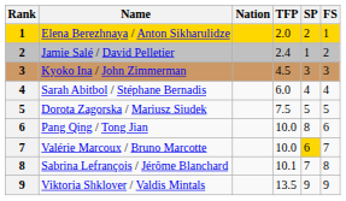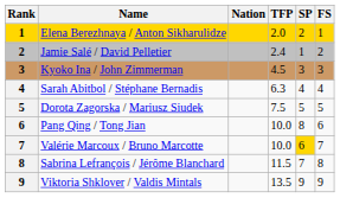Sarah Abitbol / Stéphane Bernadis | TFP: 6.0 -> 6.3
Sabrina Lefrançois / Jérôme Blanchard | TFP: 10.1 -> 11.5
